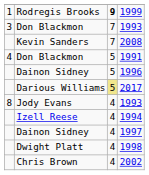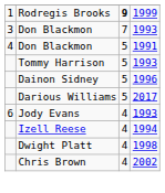- row: Kevin Sanders | 7 | 2008
+ row: Tommy Harrison | 5 | 1993
Darious Williams | column 3: khaki background -> no background
Jody Evans | column 1: 8 -> 6
- row: Dainon Sidney | 4 | 1997
